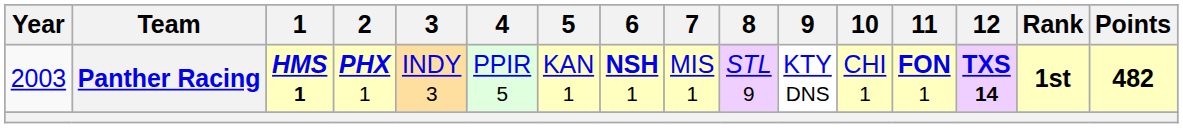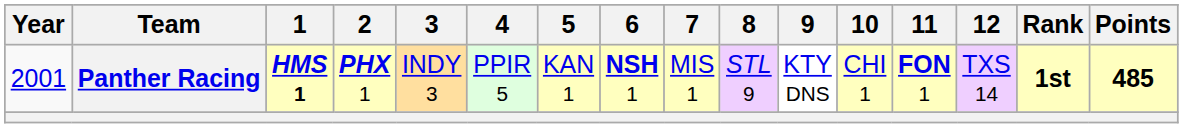Panther Racing | Year: 2003 -> 2001
Panther Racing | 12: bold -> normal
Panther Racing | Points: 482 -> 485
